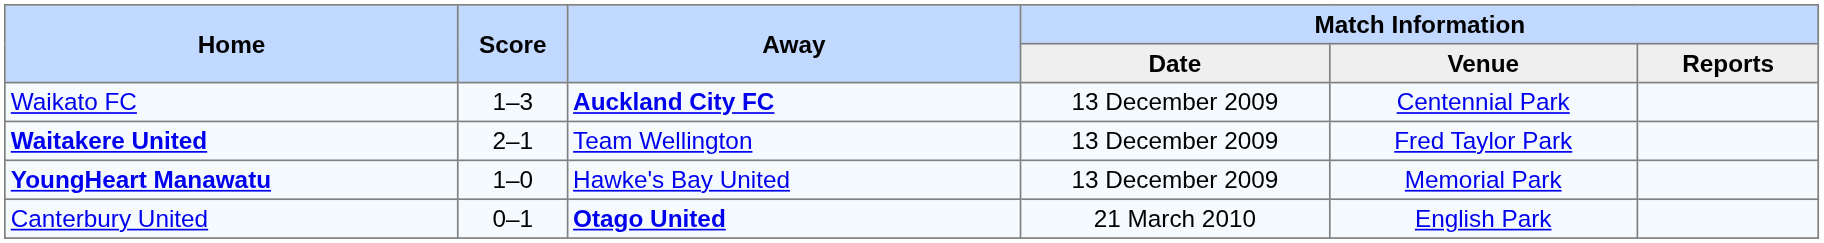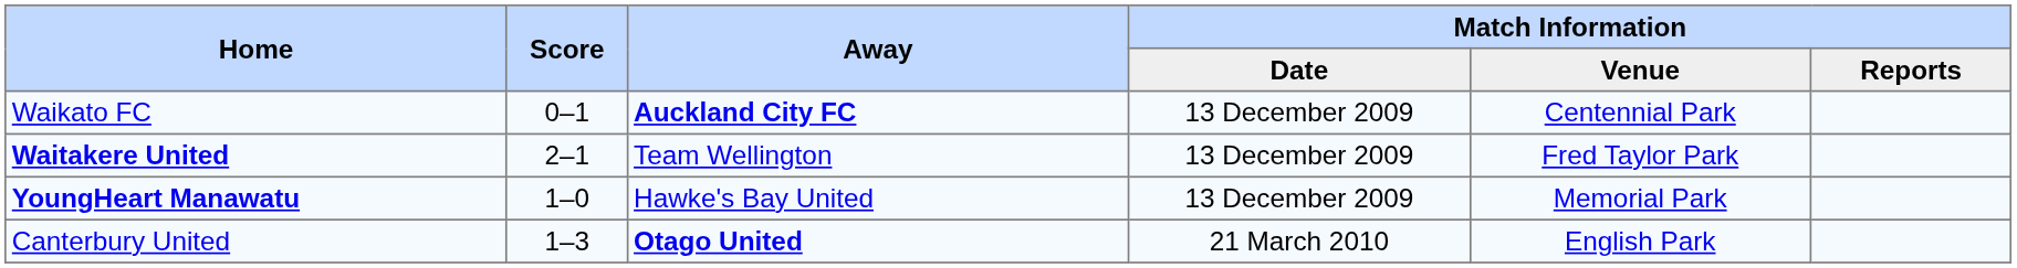Waikato FC | Score: 1–3 -> 0–1
Canterbury United | Score: 0–1 -> 1–3
